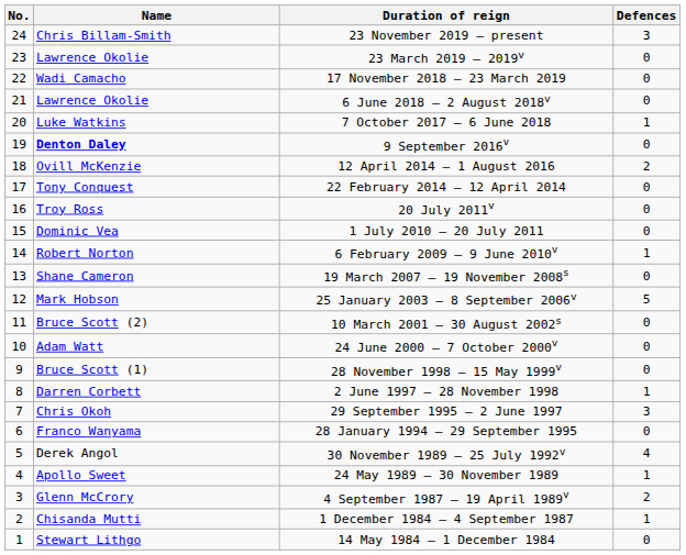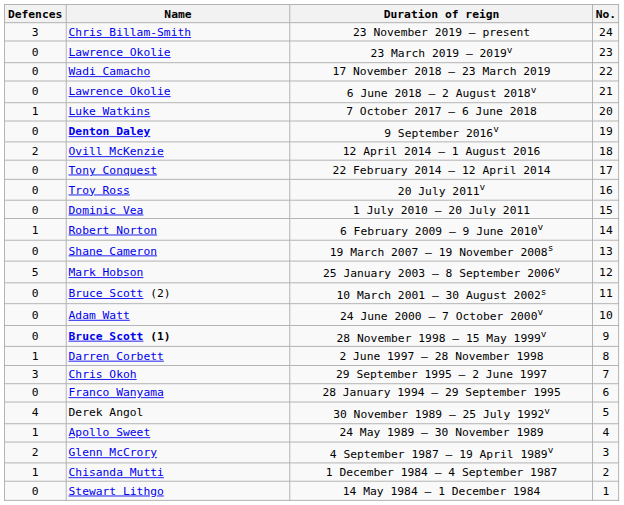columns swapped: No. <-> Defences
28 November 1998 – 15 May 1999v | Name: normal -> bold
